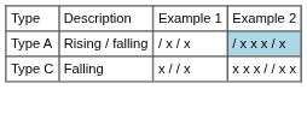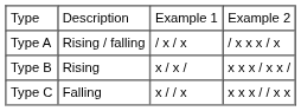Type A | column 4: lightblue background -> no background
+ row: Type B | Rising | x / x / | x x x / x x /
